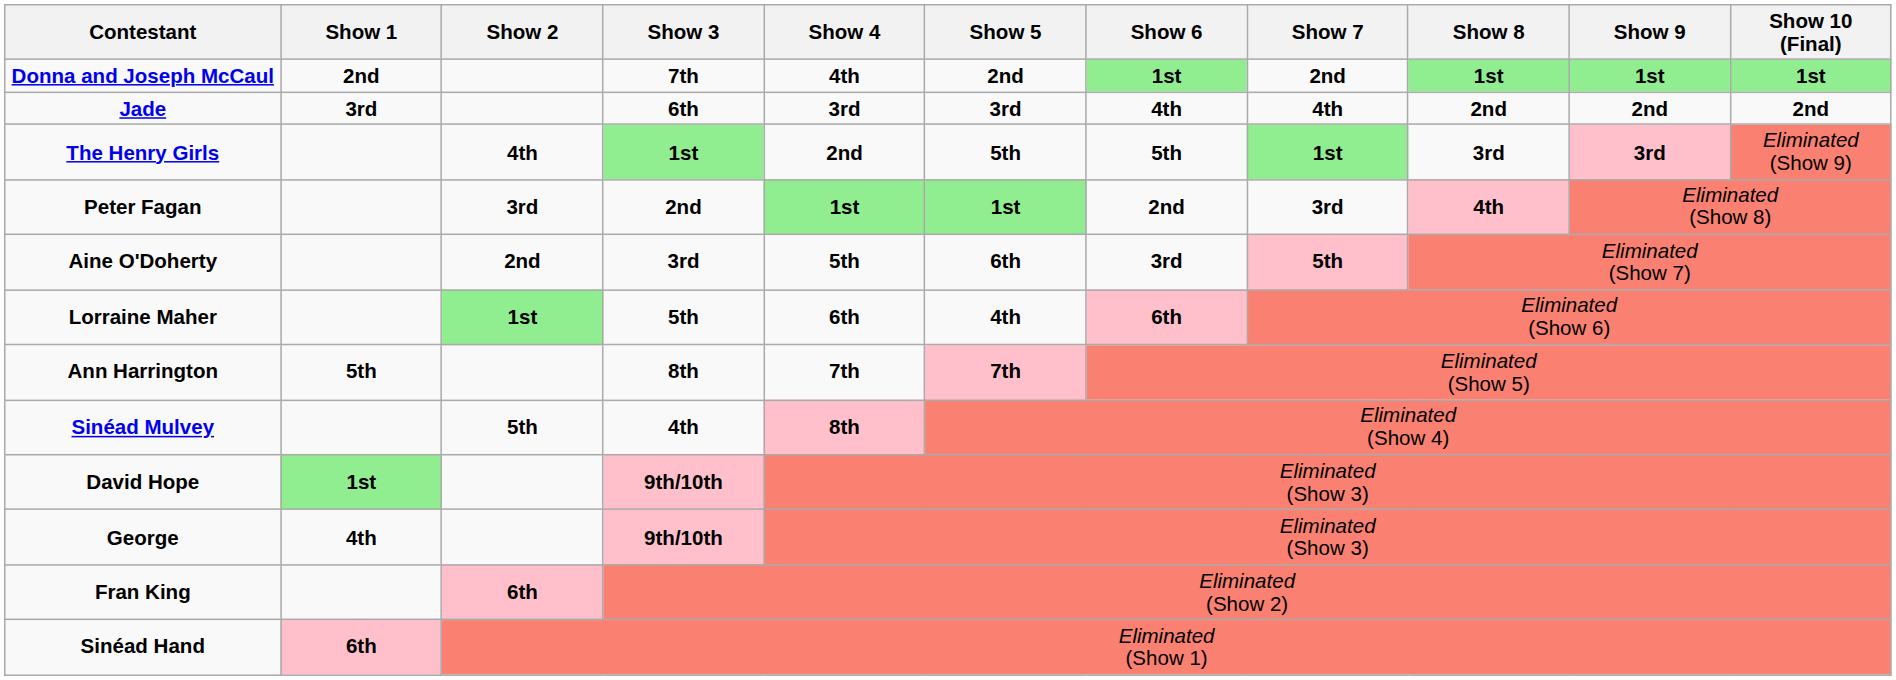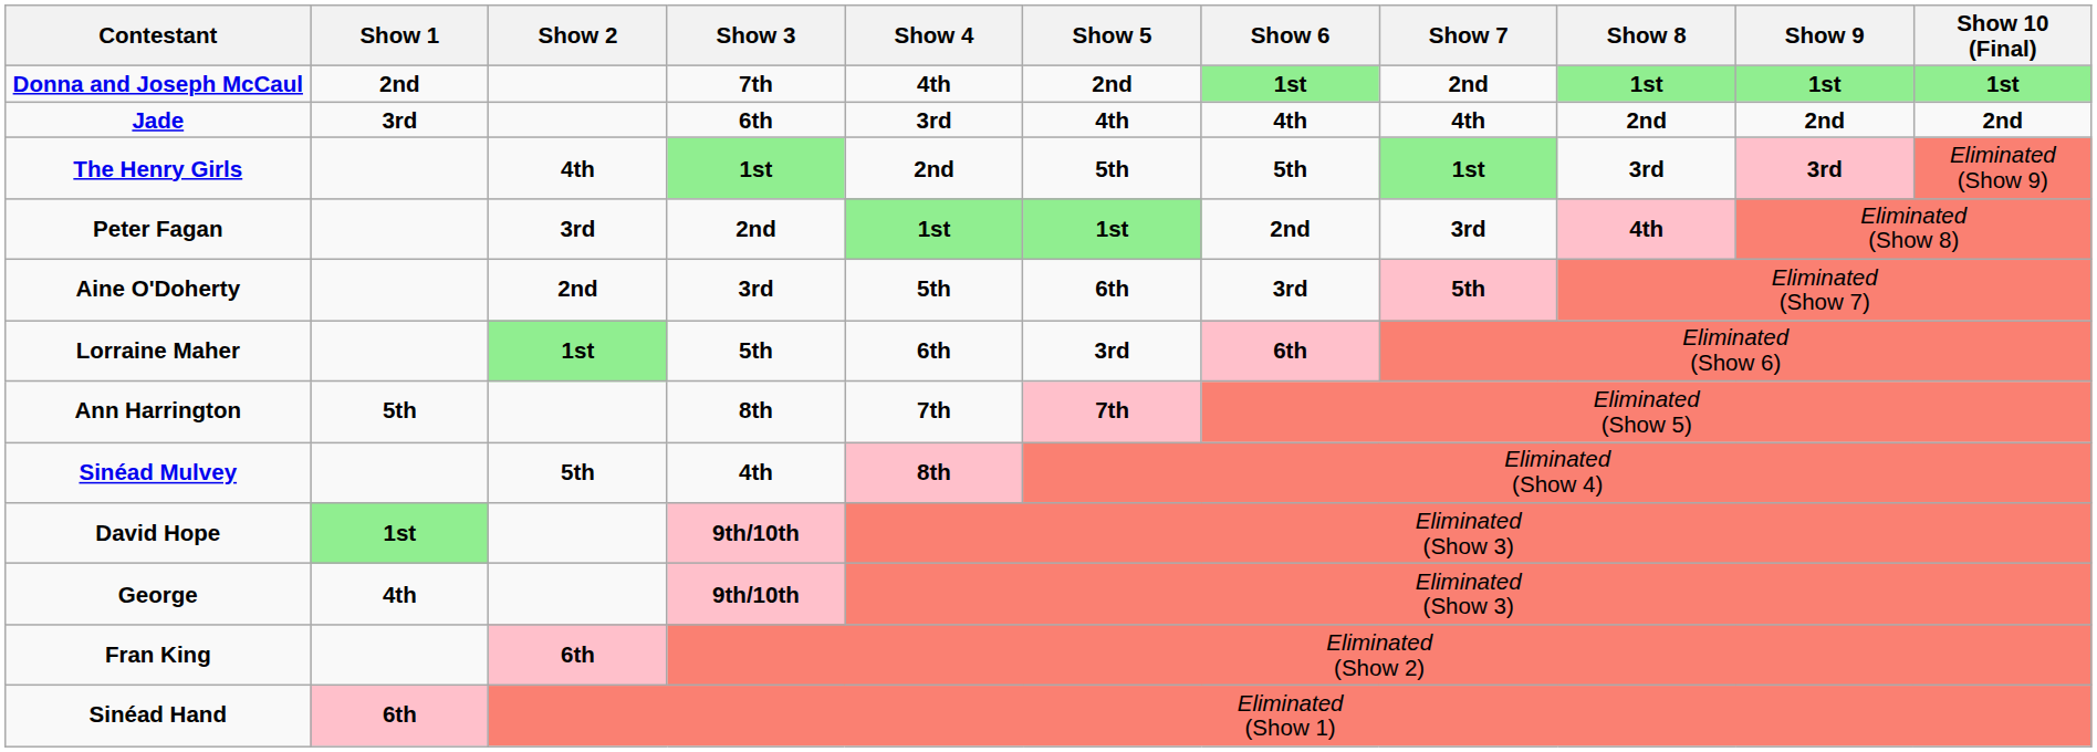Jade | Show 5: 3rd -> 4th
Lorraine Maher | Show 5: 4th -> 3rd
